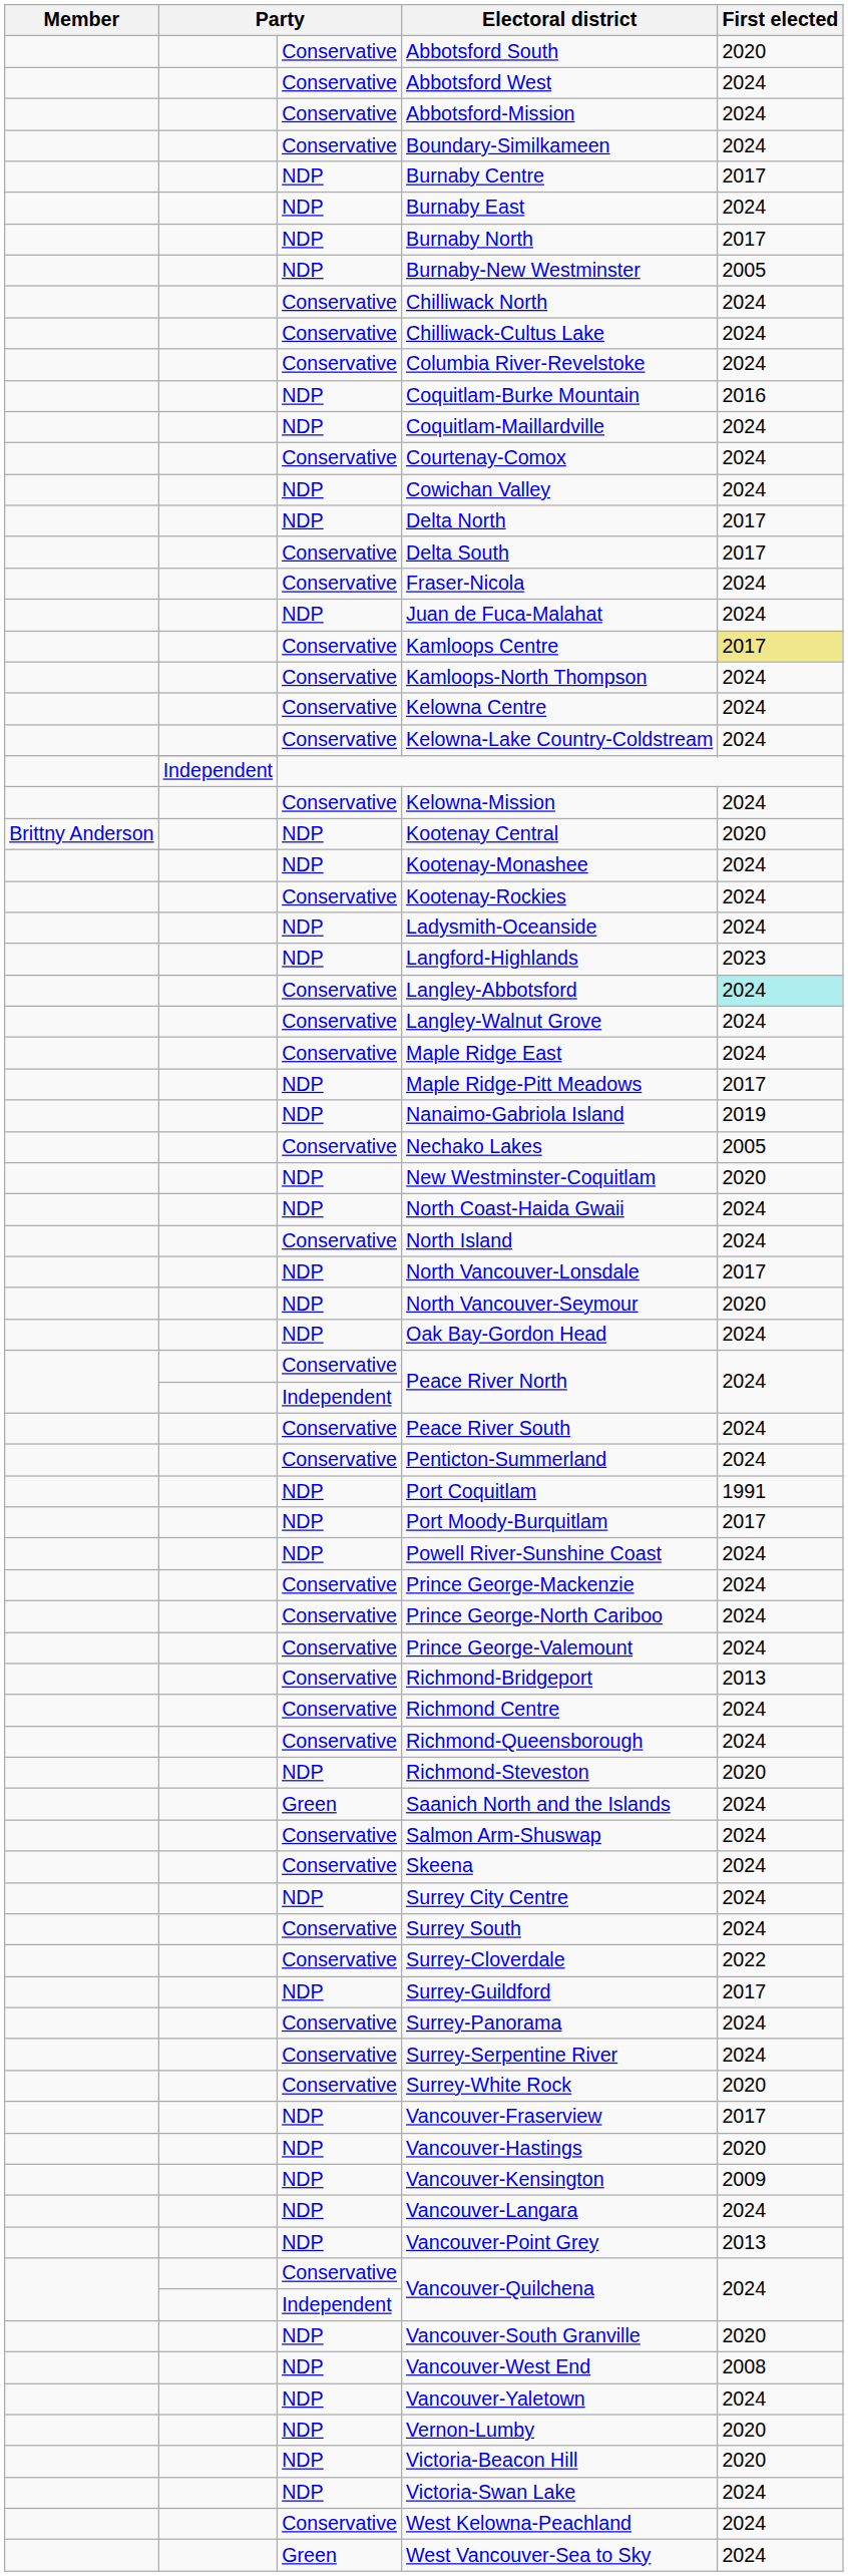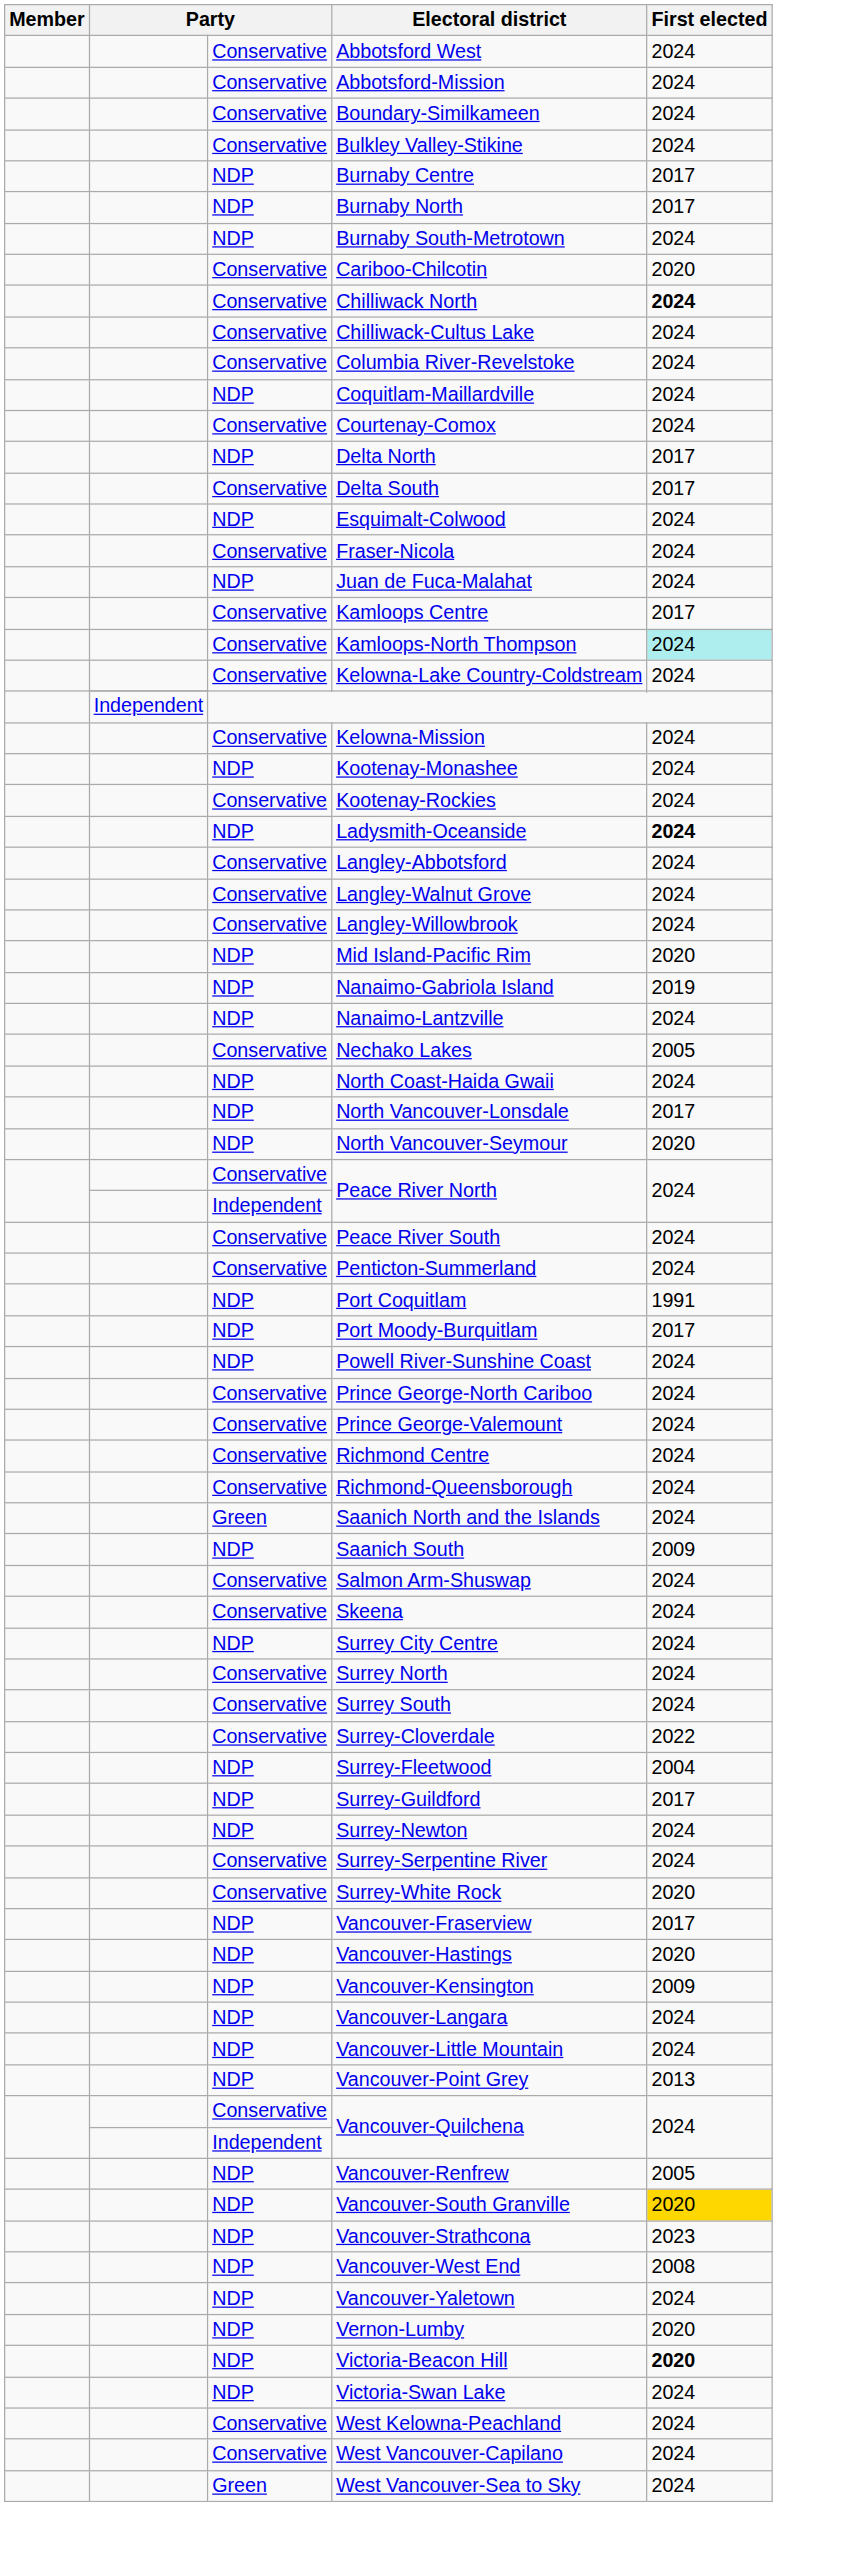- row: Conservative | Abbotsford South | 2020
+ row: Conservative | Bulkley Valley-Stikine | 2024
- row: NDP | Burnaby East | 2024
+ row: NDP | Burnaby South-Metrotown | 2024
- row: NDP | Burnaby-New Westminster | 2005
+ row: Conservative | Cariboo-Chilcotin | 2020
Chilliwack North | First elected: normal -> bold
- row: NDP | Coquitlam-Burke Mountain | 2016
- row: NDP | Cowichan Valley | 2024
+ row: NDP | Esquimalt-Colwood | 2024
Kamloops Centre | First elected: khaki background -> no background
Kamloops-North Thompson | First elected: no background -> paleturquoise background
- row: Conservative | Kelowna Centre | 2024
- row: Brittny Anderson | NDP | Kootenay Central | 2020
Ladysmith-Oceanside | First elected: normal -> bold
- row: NDP | Langford-Highlands | 2023
Langley-Abbotsford | First elected: paleturquoise background -> no background
+ row: Conservative | Langley-Willowbrook | 2024
- row: Conservative | Maple Ridge East | 2024
- row: NDP | Maple Ridge-Pitt Meadows | 2017
+ row: NDP | Mid Island-Pacific Rim | 2020
+ row: NDP | Nanaimo-Lantzville | 2024
- row: NDP | New Westminster-Coquitlam | 2020
- row: Conservative | North Island | 2024
- row: NDP | Oak Bay-Gordon Head | 2024
- row: Conservative | Prince George-Mackenzie | 2024
- row: Conservative | Richmond-Bridgeport | 2013
- row: NDP | Richmond-Steveston | 2020
+ row: NDP | Saanich South | 2009
+ row: Conservative | Surrey North | 2024
+ row: NDP | Surrey-Fleetwood | 2004
+ row: NDP | Surrey-Newton | 2024
- row: Conservative | Surrey-Panorama | 2024
+ row: NDP | Vancouver-Little Mountain | 2024
+ row: NDP | Vancouver-Renfrew | 2005
Vancouver-South Granville | First elected: no background -> gold background
+ row: NDP | Vancouver-Strathcona | 2023
Victoria-Beacon Hill | First elected: normal -> bold
+ row: Conservative | West Vancouver-Capilano | 2024
